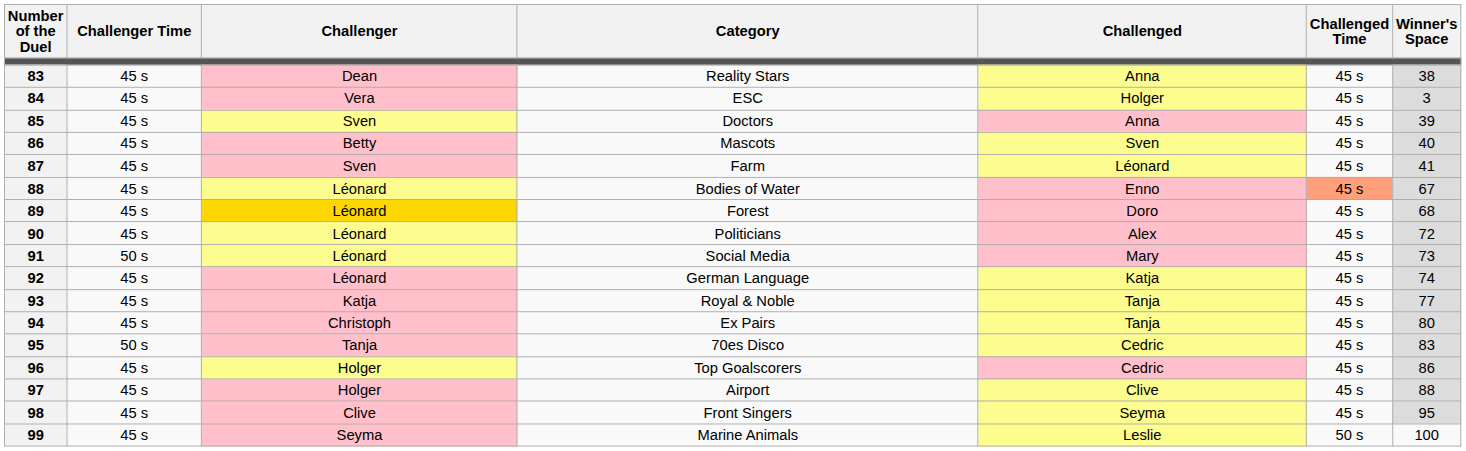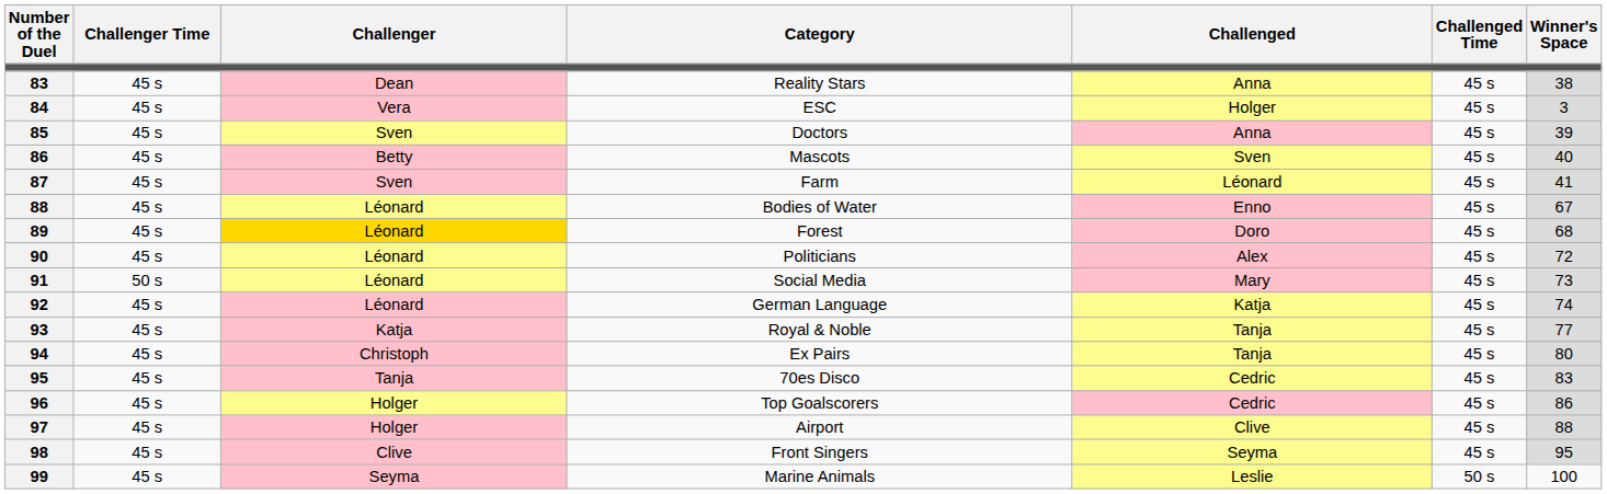Bodies of Water | Challenged Time: lightsalmon background -> no background
70es Disco | Challenger Time: 50 s -> 45 s
